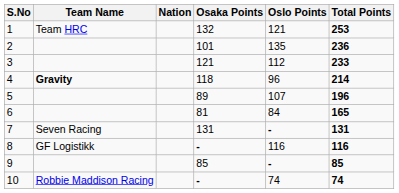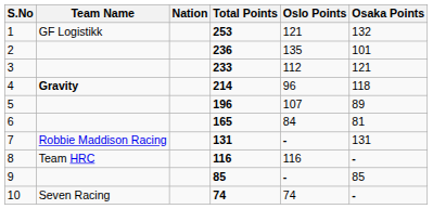columns swapped: Osaka Points <-> Total Points
1 | Team Name: Team HRC -> GF Logistikk
7 | Team Name: Seven Racing -> Robbie Maddison Racing
8 | Team Name: GF Logistikk -> Team HRC
10 | Team Name: Robbie Maddison Racing -> Seven Racing
